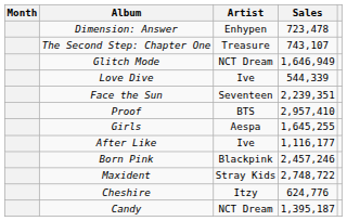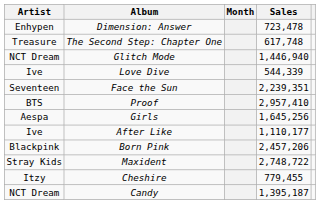columns swapped: Month <-> Artist
The Second Step: Chapter One | Sales: 743,107 -> 617,748
Glitch Mode | Sales: 1,646,949 -> 1,446,940
Girls | Sales: 1,645,255 -> 1,645,256
After Like | Sales: 1,116,177 -> 1,110,177
Born Pink | Sales: 2,457,246 -> 2,457,206
Cheshire | Sales: 624,776 -> 779,455
